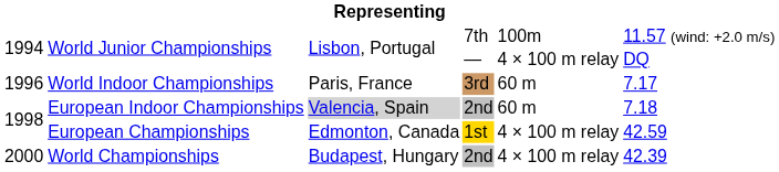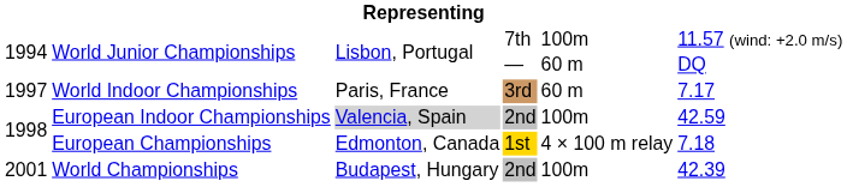World Junior Championships / — | column 5: 4 × 100 m relay -> 60 m
World Indoor Championships | column 1: 1996 -> 1997
European Indoor Championships | column 5: 60 m -> 100m
European Indoor Championships | column 6: 7.18 -> 42.59
European Championships | column 6: 42.59 -> 7.18
World Championships | column 1: 2000 -> 2001
World Championships | column 5: 4 × 100 m relay -> 100m
